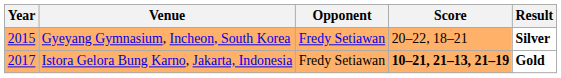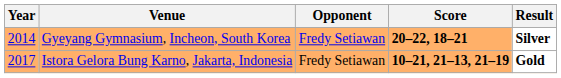Gyeyang Gymnasium, Incheon, South Korea | Year: 2015 -> 2014
Gyeyang Gymnasium, Incheon, South Korea | Score: normal -> bold
